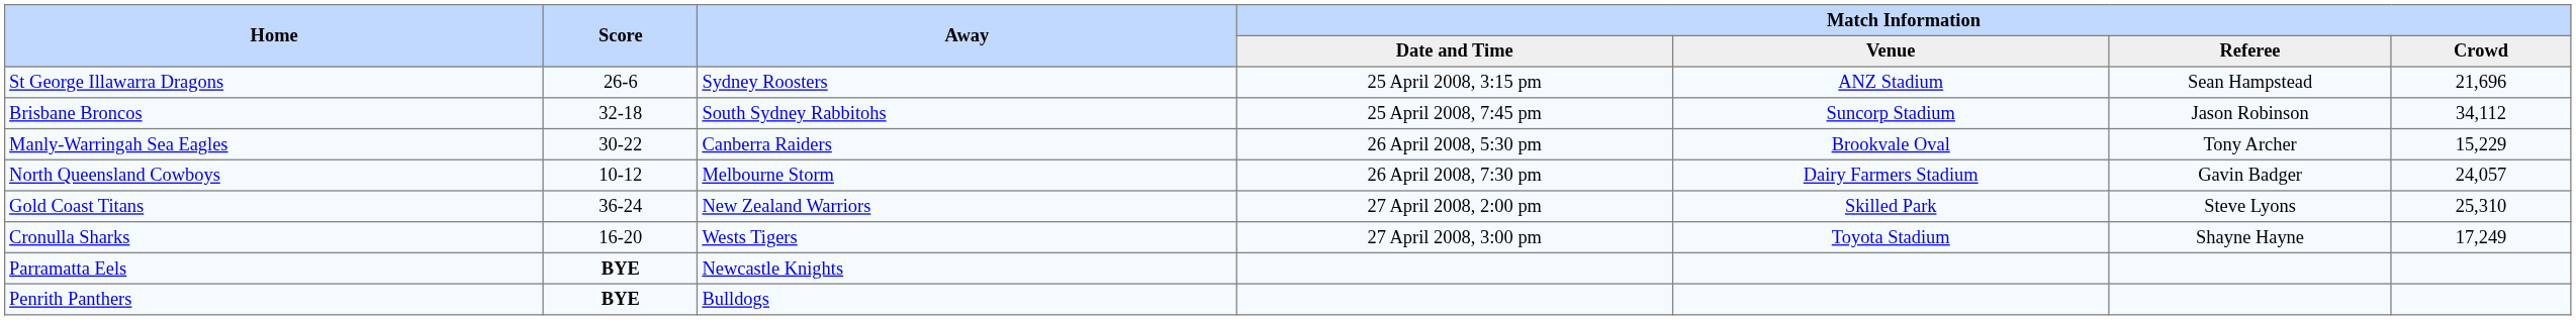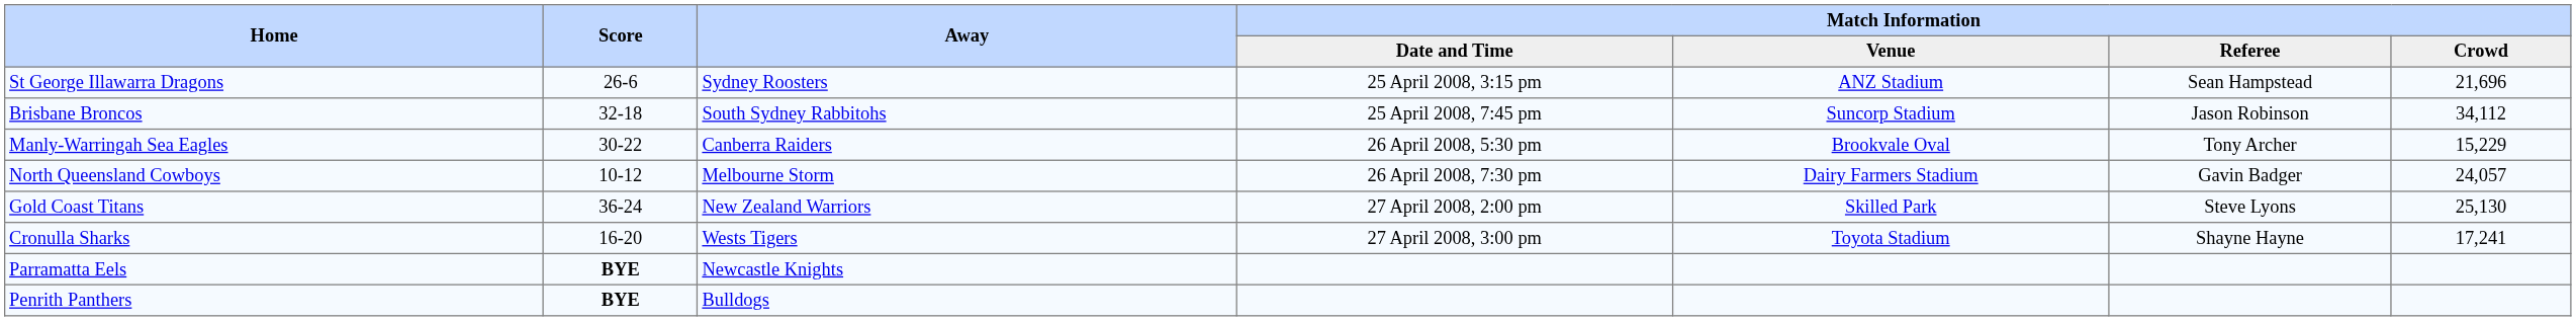Gold Coast Titans | Match Information / Crowd: 25,310 -> 25,130
Cronulla Sharks | Match Information / Crowd: 17,249 -> 17,241
